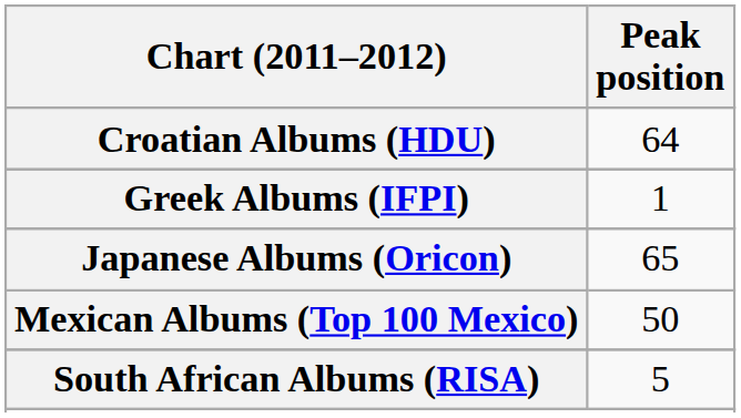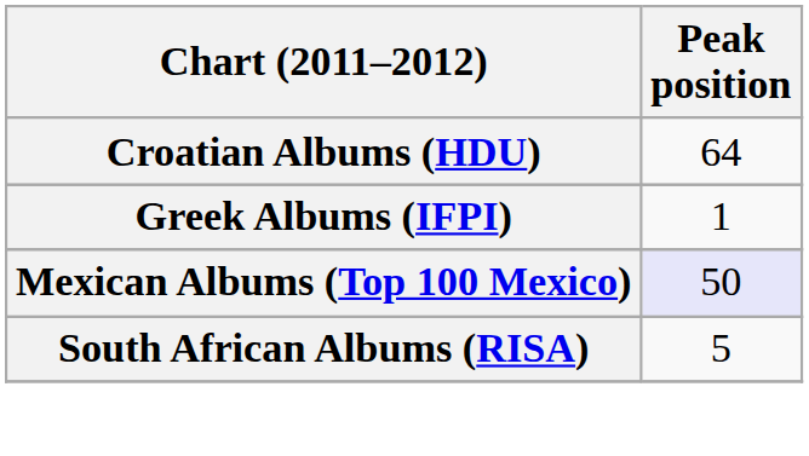- row: Japanese Albums (Oricon) | 65
Mexican Albums (Top 100 Mexico) | Peak position: no background -> lavender background
